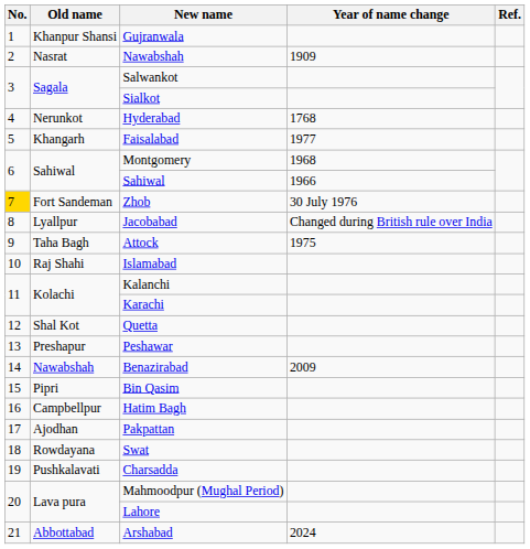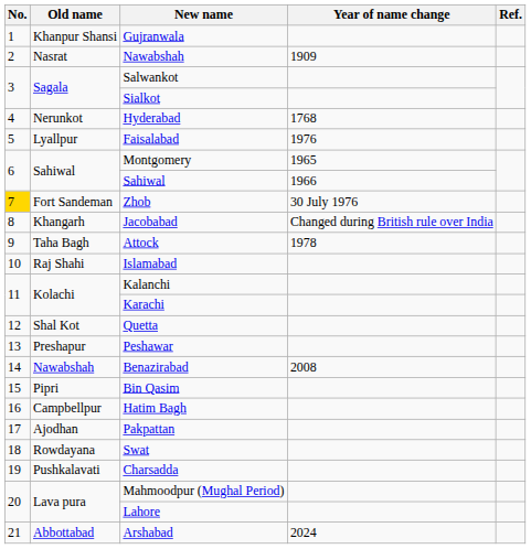Faisalabad | Old name: Khangarh -> Lyallpur
Faisalabad | Year of name change: 1977 -> 1976
Montgomery | Year of name change: 1968 -> 1965
Jacobabad | Old name: Lyallpur -> Khangarh
Attock | Year of name change: 1975 -> 1978
Benazirabad | Year of name change: 2009 -> 2008
